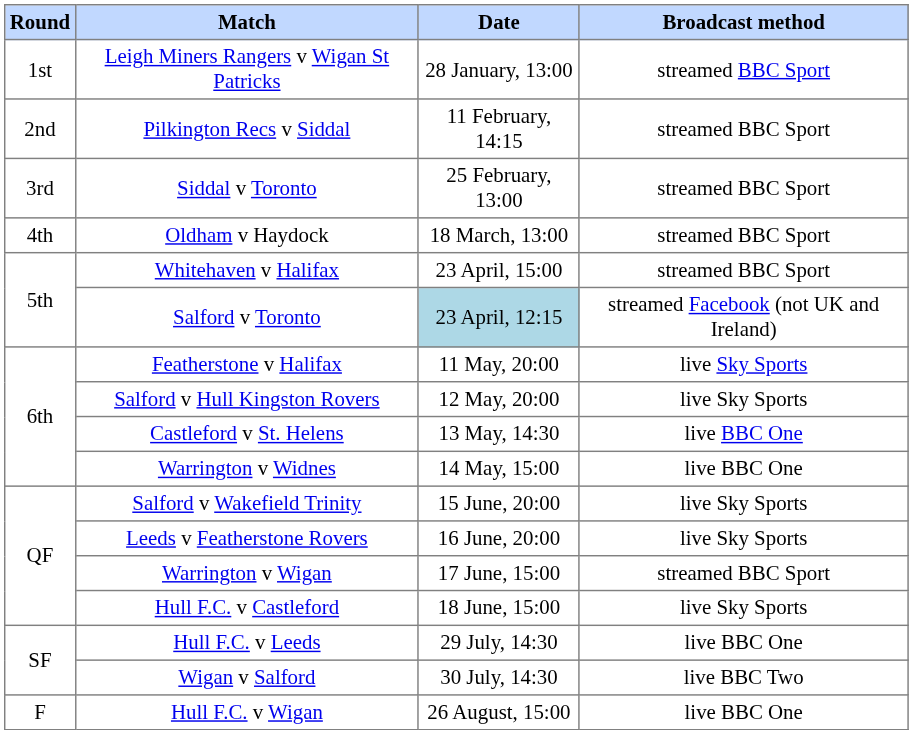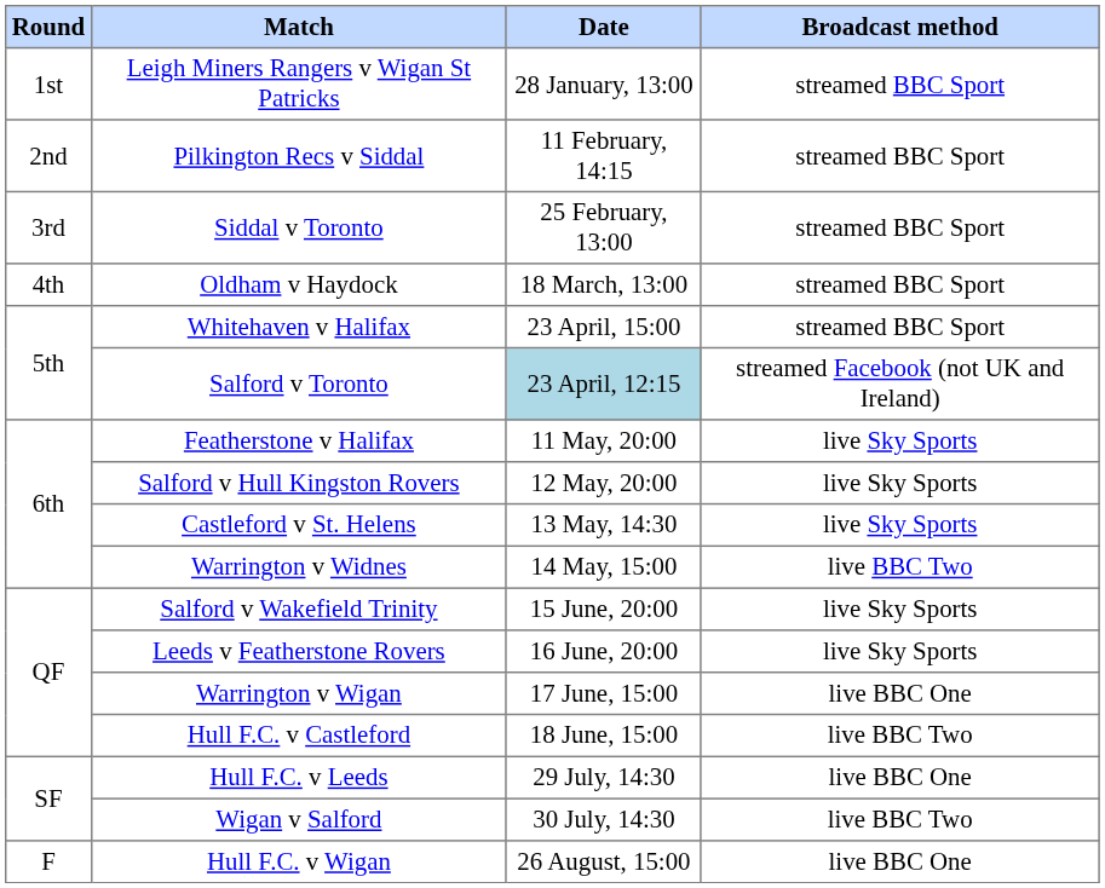Castleford v St. Helens | Broadcast method: live BBC One -> live Sky Sports
Warrington v Widnes | Broadcast method: live BBC One -> live BBC Two
Warrington v Wigan | Broadcast method: streamed BBC Sport -> live BBC One
Hull F.C. v Castleford | Broadcast method: live Sky Sports -> live BBC Two
